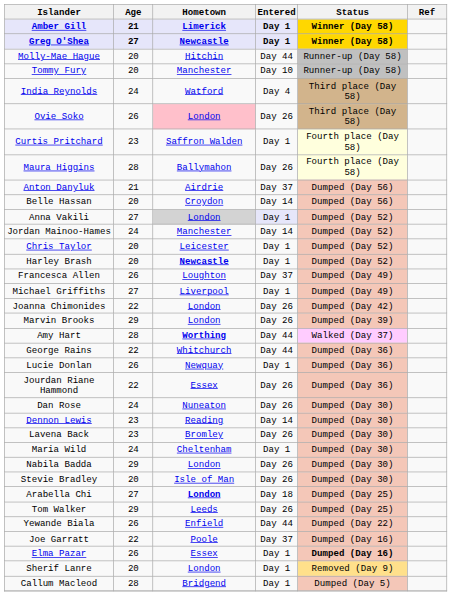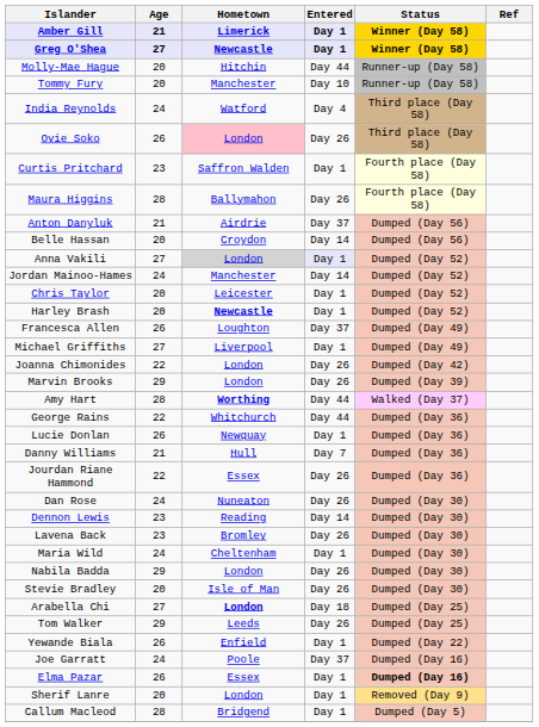+ row: Danny Williams | 21 | Hull | Day 7 | Dumped (Day 36)
Yewande Biala | Entered: Day 44 -> Day 1
Joe Garratt | Age: 22 -> 24
